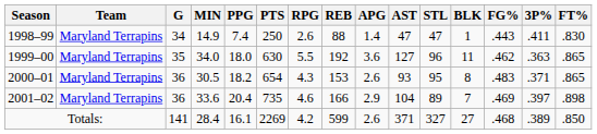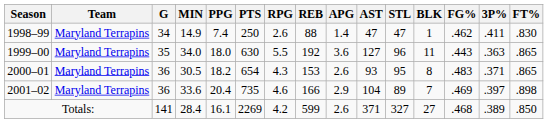1998–99 | FG%: .443 -> .462
1999–00 | FG%: .462 -> .443
